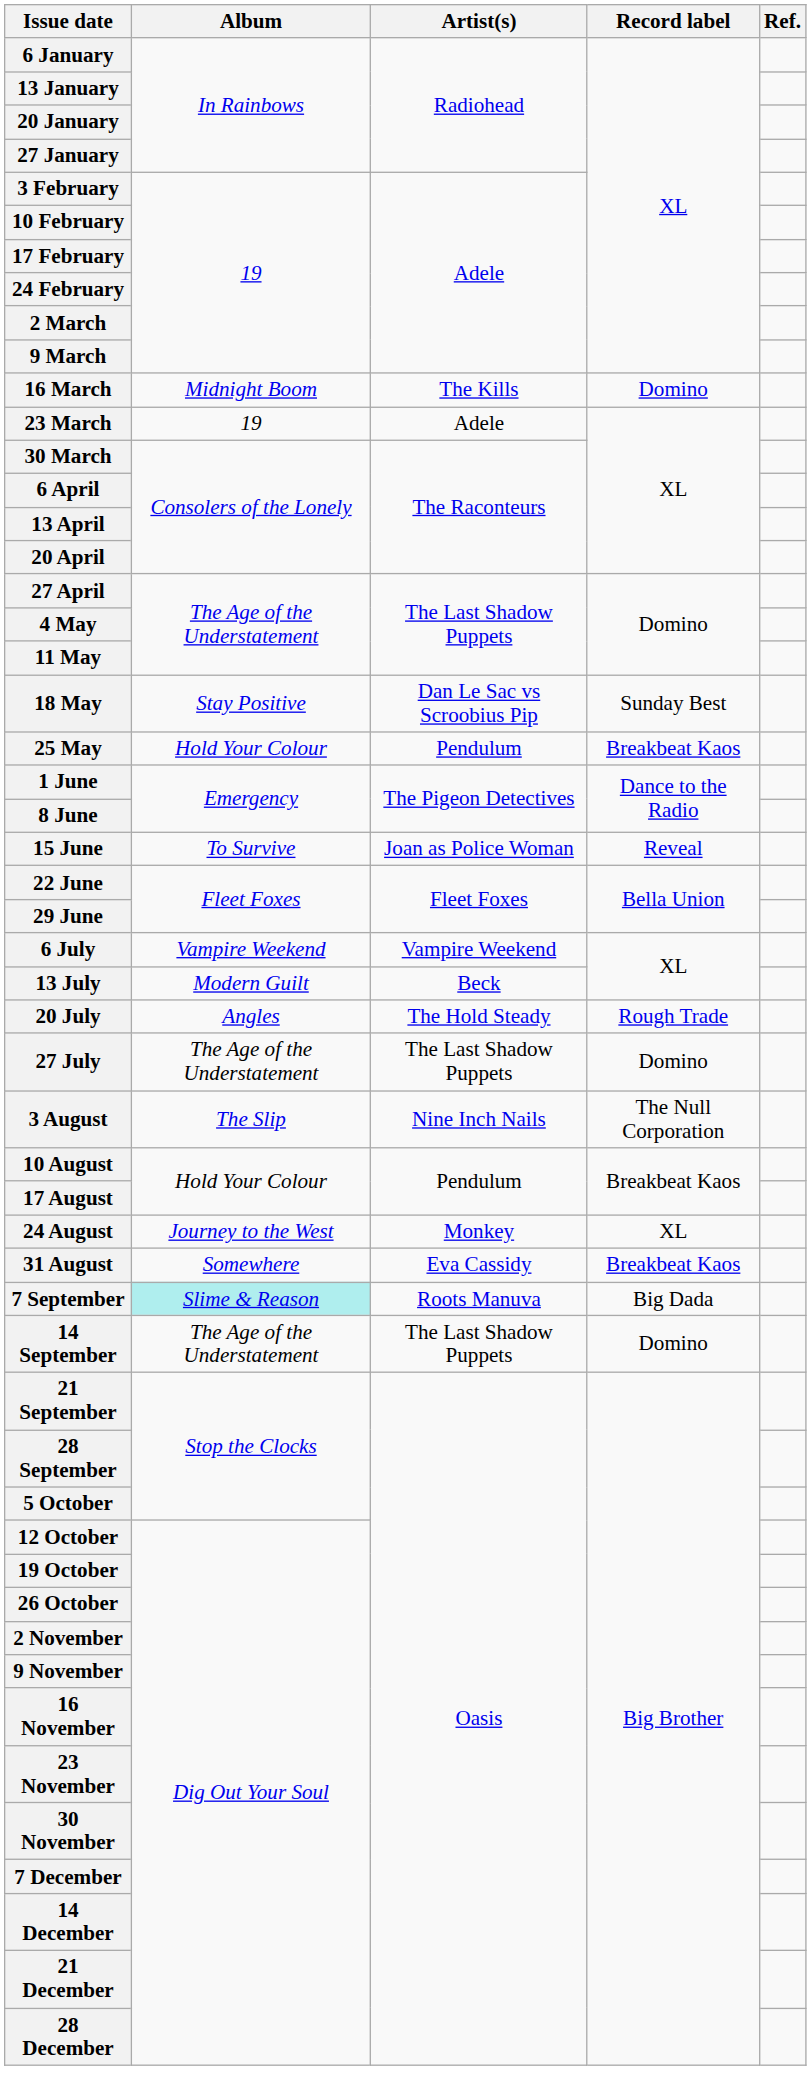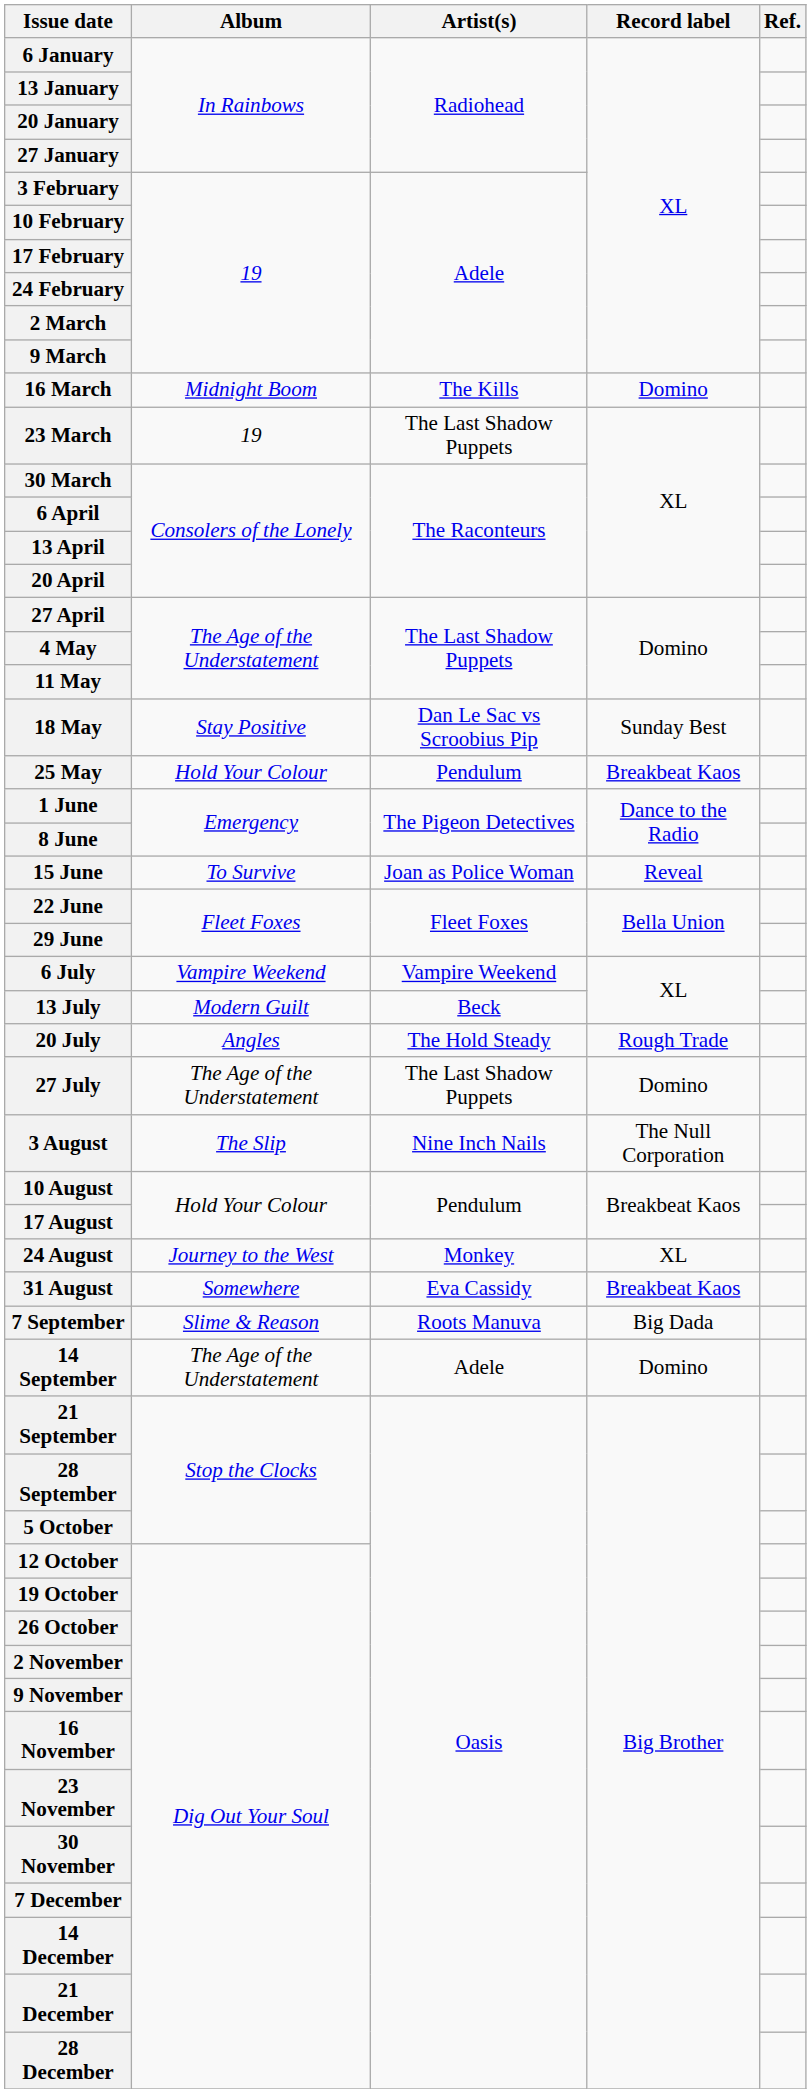23 March | Artist(s): Adele -> The Last Shadow Puppets
7 September | Album: paleturquoise background -> no background
14 September | Artist(s): The Last Shadow Puppets -> Adele
